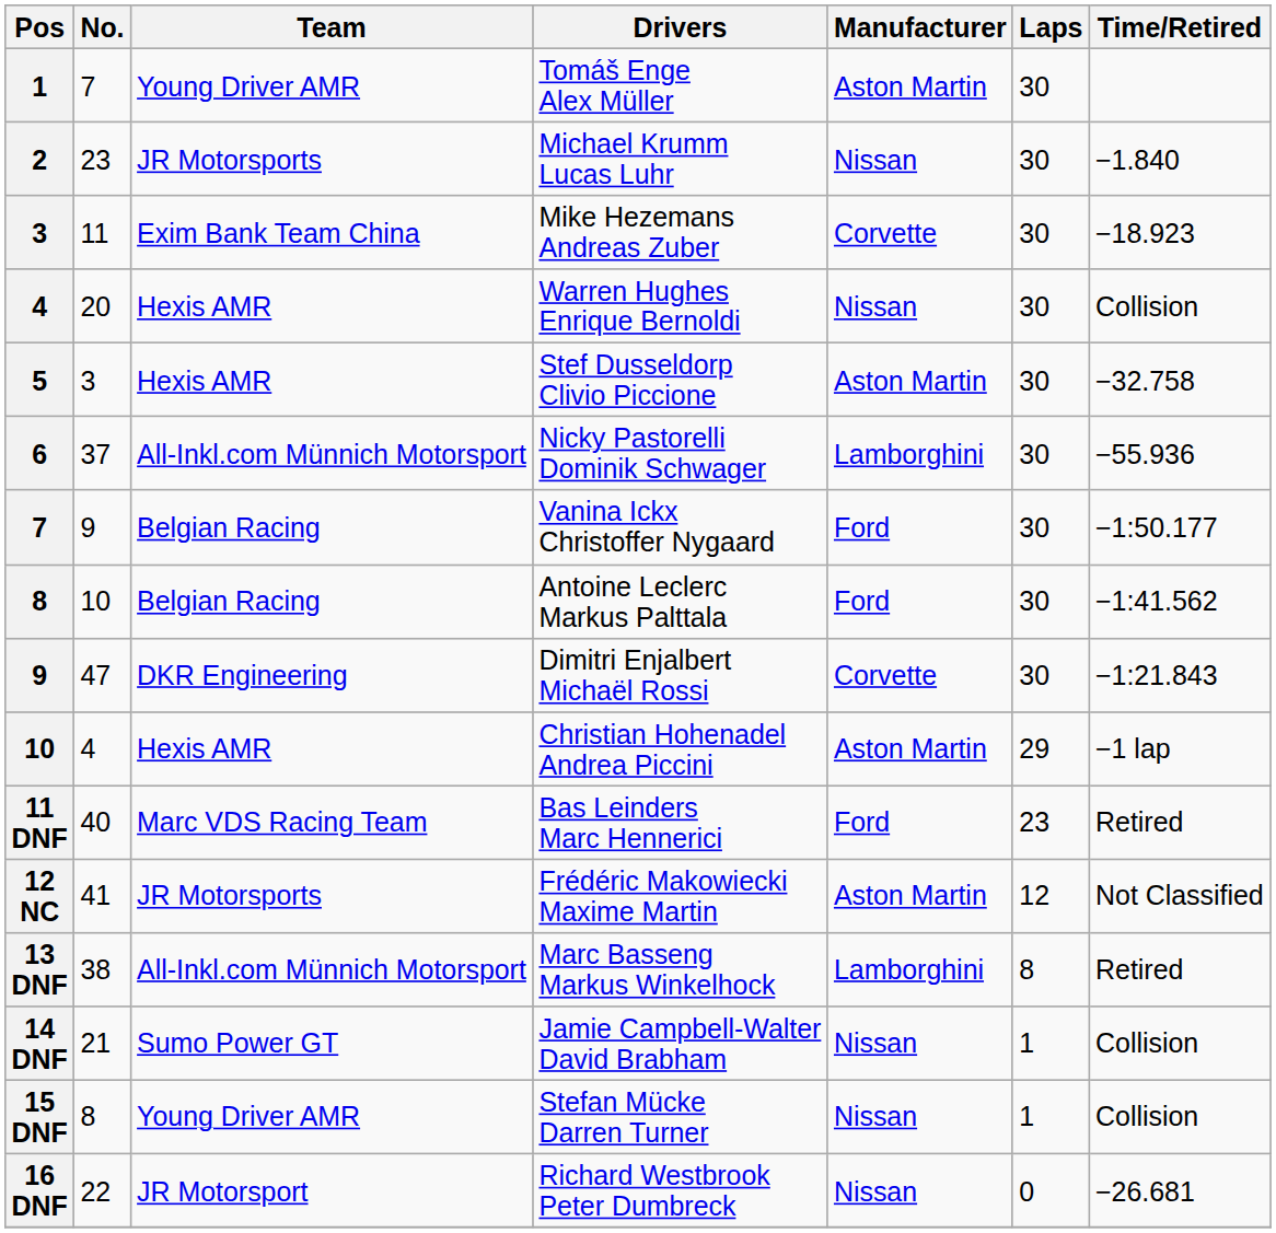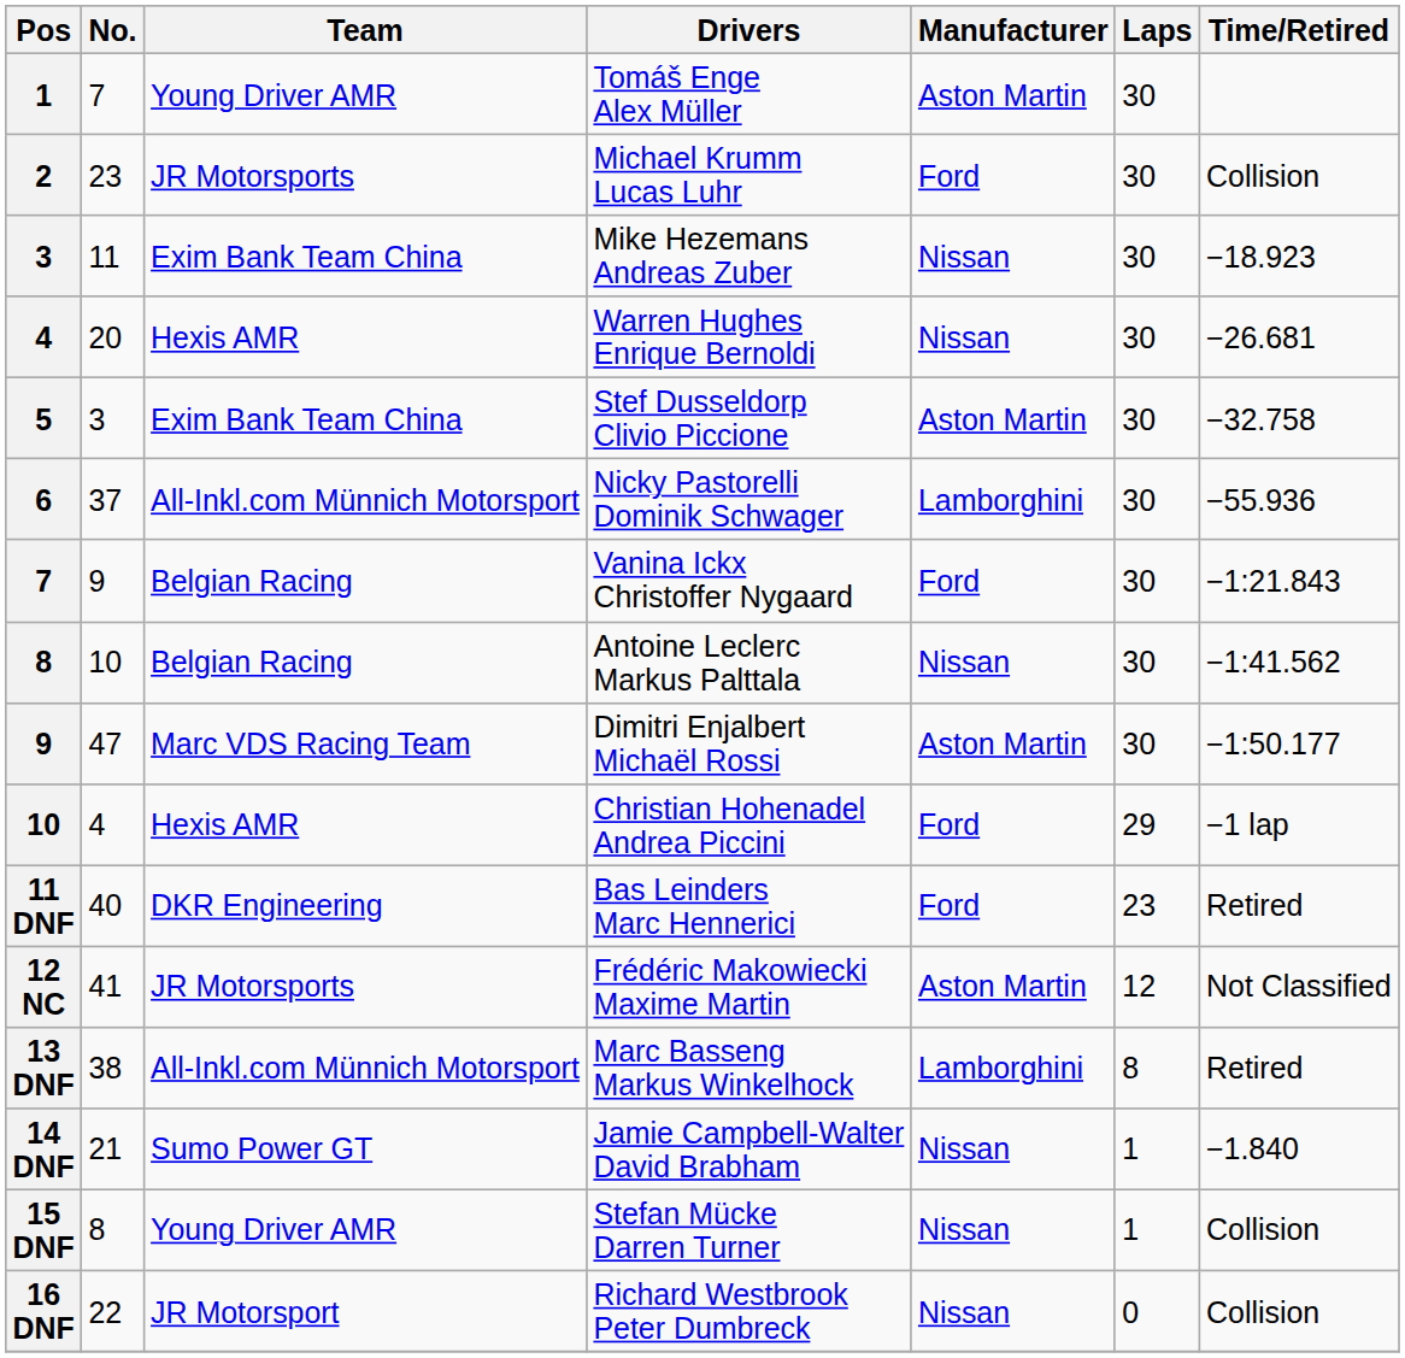Michael Krumm Lucas Luhr | Manufacturer: Nissan -> Ford
Michael Krumm Lucas Luhr | Time/Retired: −1.840 -> Collision
Mike Hezemans Andreas Zuber | Manufacturer: Corvette -> Nissan
Warren Hughes Enrique Bernoldi | Time/Retired: Collision -> −26.681
Stef Dusseldorp Clivio Piccione | Team: Hexis AMR -> Exim Bank Team China
Vanina Ickx Christoffer Nygaard | Time/Retired: −1:50.177 -> −1:21.843
Antoine Leclerc Markus Palttala | Manufacturer: Ford -> Nissan
Dimitri Enjalbert Michaël Rossi | Team: DKR Engineering -> Marc VDS Racing Team
Dimitri Enjalbert Michaël Rossi | Manufacturer: Corvette -> Aston Martin
Dimitri Enjalbert Michaël Rossi | Time/Retired: −1:21.843 -> −1:50.177
Christian Hohenadel Andrea Piccini | Manufacturer: Aston Martin -> Ford
Bas Leinders Marc Hennerici | Team: Marc VDS Racing Team -> DKR Engineering
Jamie Campbell-Walter David Brabham | Time/Retired: Collision -> −1.840
Richard Westbrook Peter Dumbreck | Time/Retired: −26.681 -> Collision
